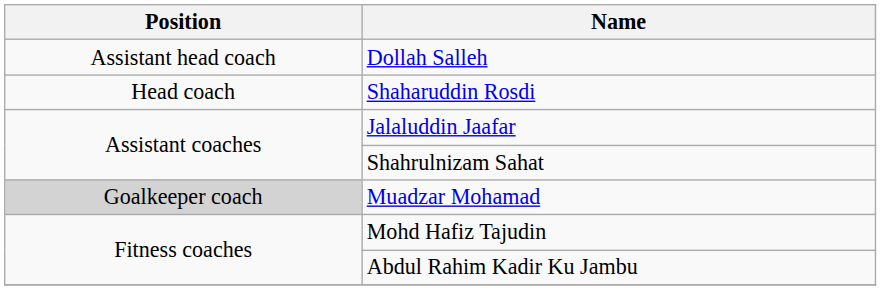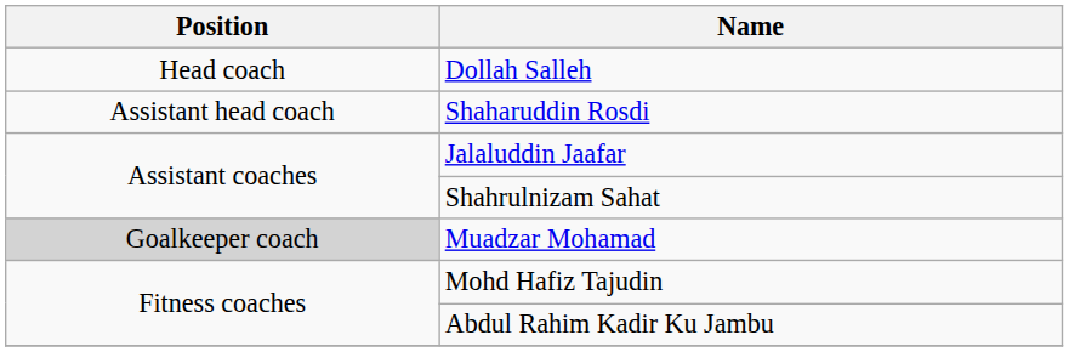Dollah Salleh | Position: Assistant head coach -> Head coach
Shaharuddin Rosdi | Position: Head coach -> Assistant head coach
